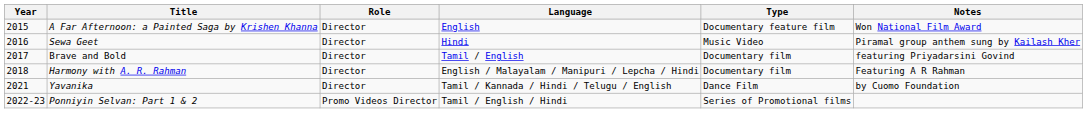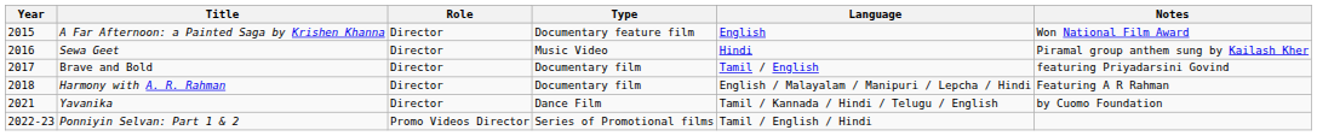columns swapped: Language <-> Type
